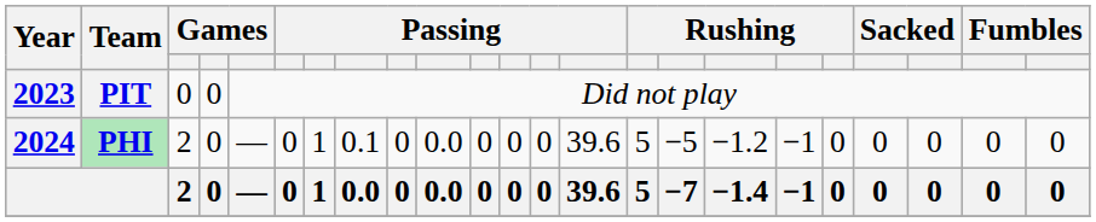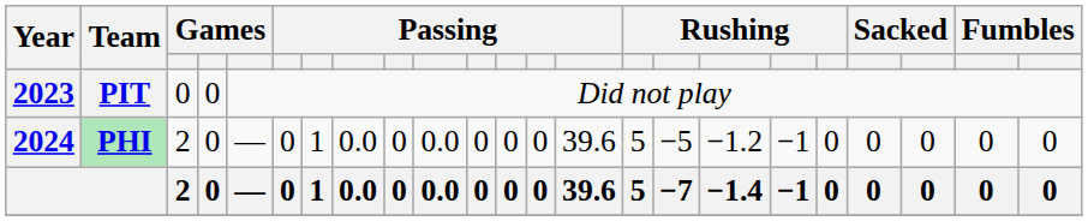PHI | column 8: 0.1 -> 0.0
